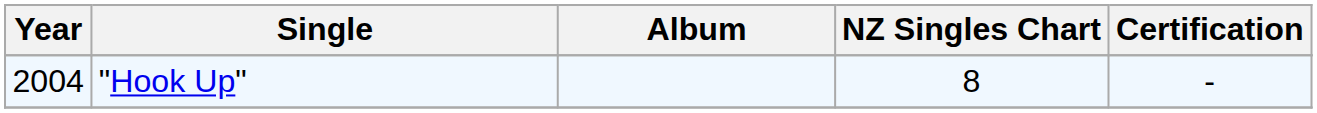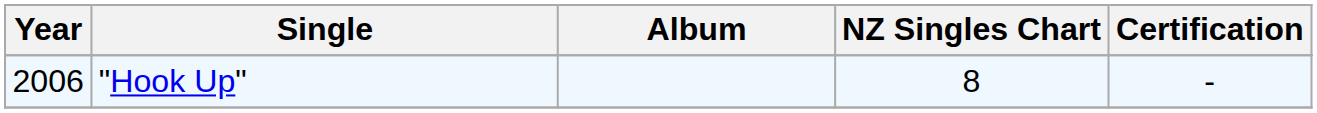"Hook Up" | Year: 2004 -> 2006
